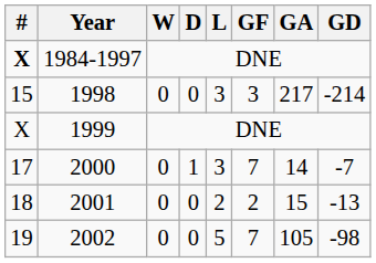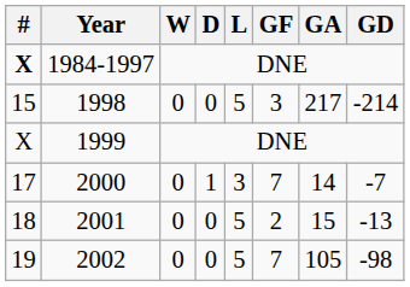1998 | L: 3 -> 5
2001 | L: 2 -> 5
